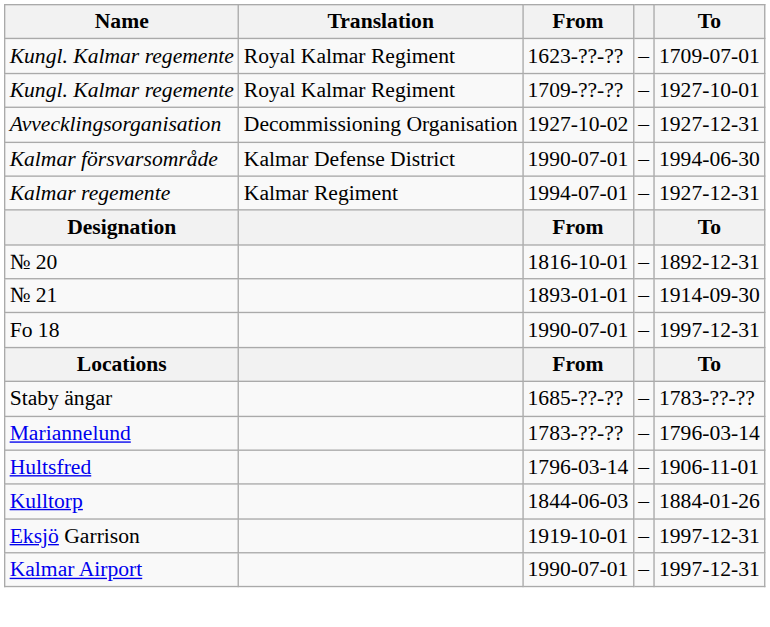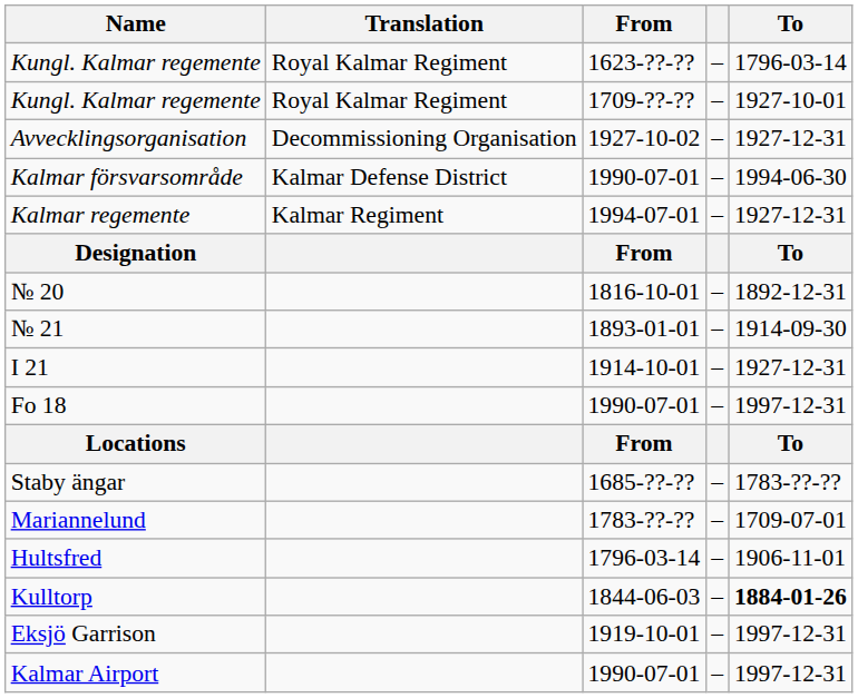Kungl. Kalmar regemente / 1623-??-?? | To: 1709-07-01 -> 1796-03-14
+ row: I 21 | 1914-10-01 | – | 1927-12-31
Mariannelund | To: 1796-03-14 -> 1709-07-01
Kulltorp | To: normal -> bold
